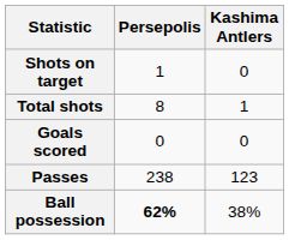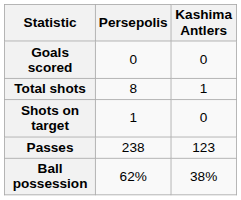rows swapped: Goals scored <-> Shots on target
Ball possession | Persepolis: bold -> normal
